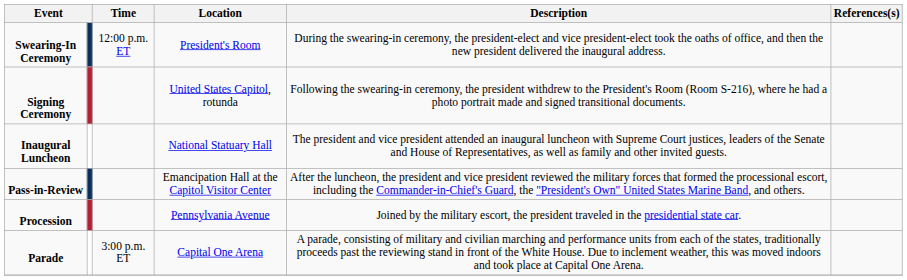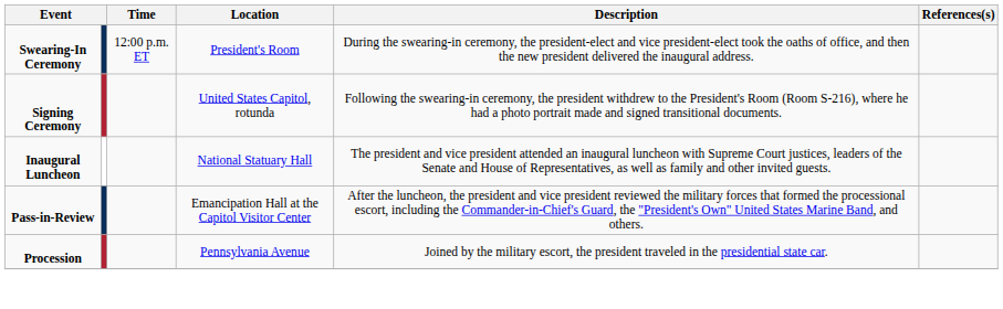- row: Parade | 3:00 p.m. ET | Capital One Arena | A parade, consisting of military and civilian marching and performance units from each of the states, traditionally proceeds past the reviewing stand in front of the White House. Due to inclement weather, this was moved indoors and took place at Capital One Arena.
